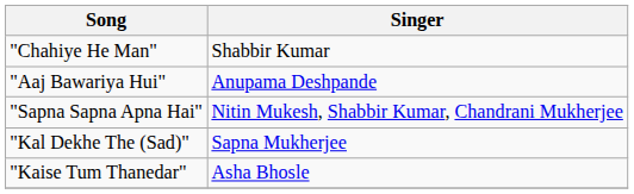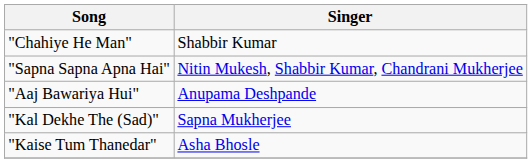rows swapped: "Aaj Bawariya Hui" <-> "Sapna Sapna Apna Hai"
